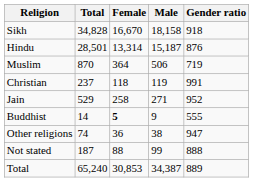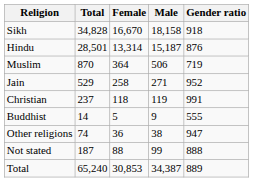rows swapped: Jain <-> Christian
Buddhist | Female: bold -> normal
